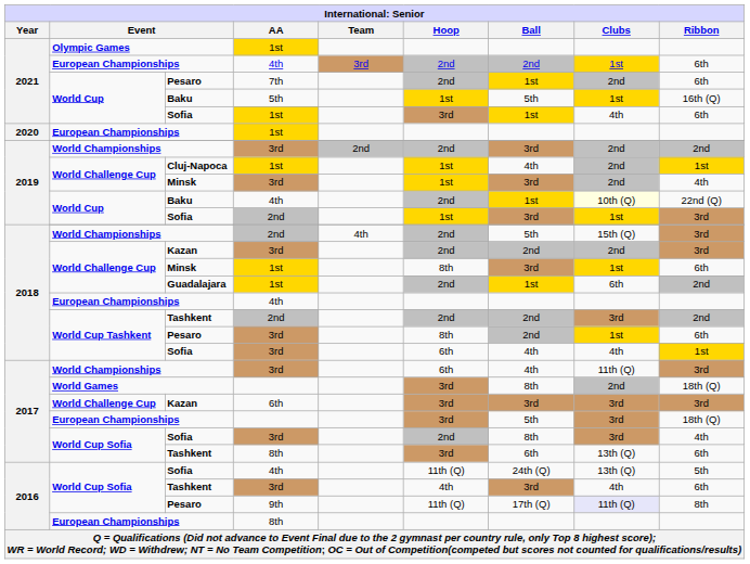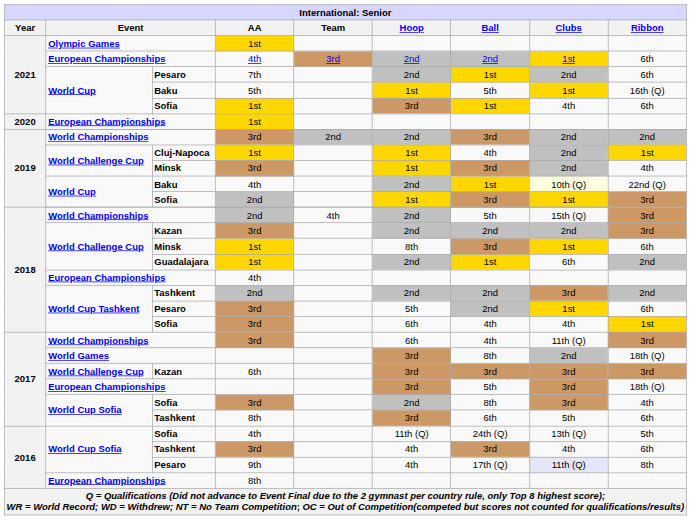2018 / Pesaro | Hoop: 8th -> 5th
2017 / Tashkent | Clubs: 13th (Q) -> 5th
2016 / Pesaro | Hoop: 11th (Q) -> 4th
